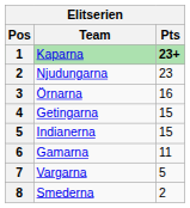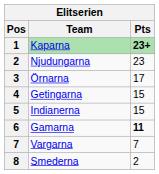Örnarna | Pts: 16 -> 17
Gamarna | Pts: normal -> bold
Vargarna | Pts: 5 -> 7
